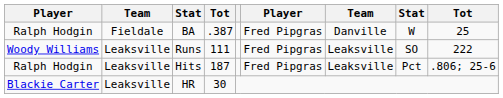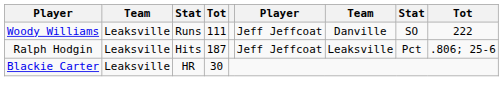- row: Ralph Hodgin | Fieldale | BA | .387 | Fred Pipgras | Danville | W | 25
Runs | column 6: Fred Pipgras -> Jeff Jeffcoat
Runs | column 7: Leaksville -> Danville
Hits | column 6: Fred Pipgras -> Jeff Jeffcoat
